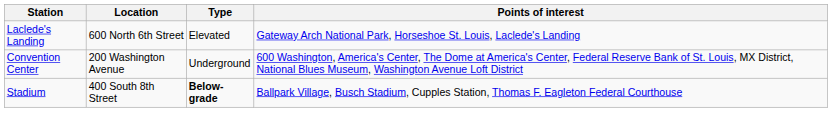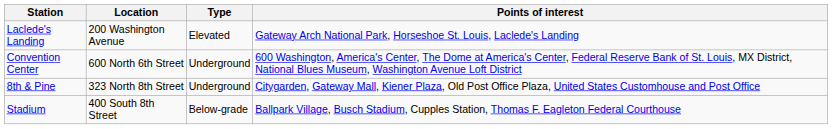Laclede's Landing | Location: 600 North 6th Street -> 200 Washington Avenue
Convention Center | Location: 200 Washington Avenue -> 600 North 6th Street
+ row: 8th & Pine | 323 North 8th Street | Underground | Citygarden, Gateway Mall, Kiener Plaza, Old Post Office Plaza, United States Customhouse and Post Office
Stadium | Type: bold -> normal
